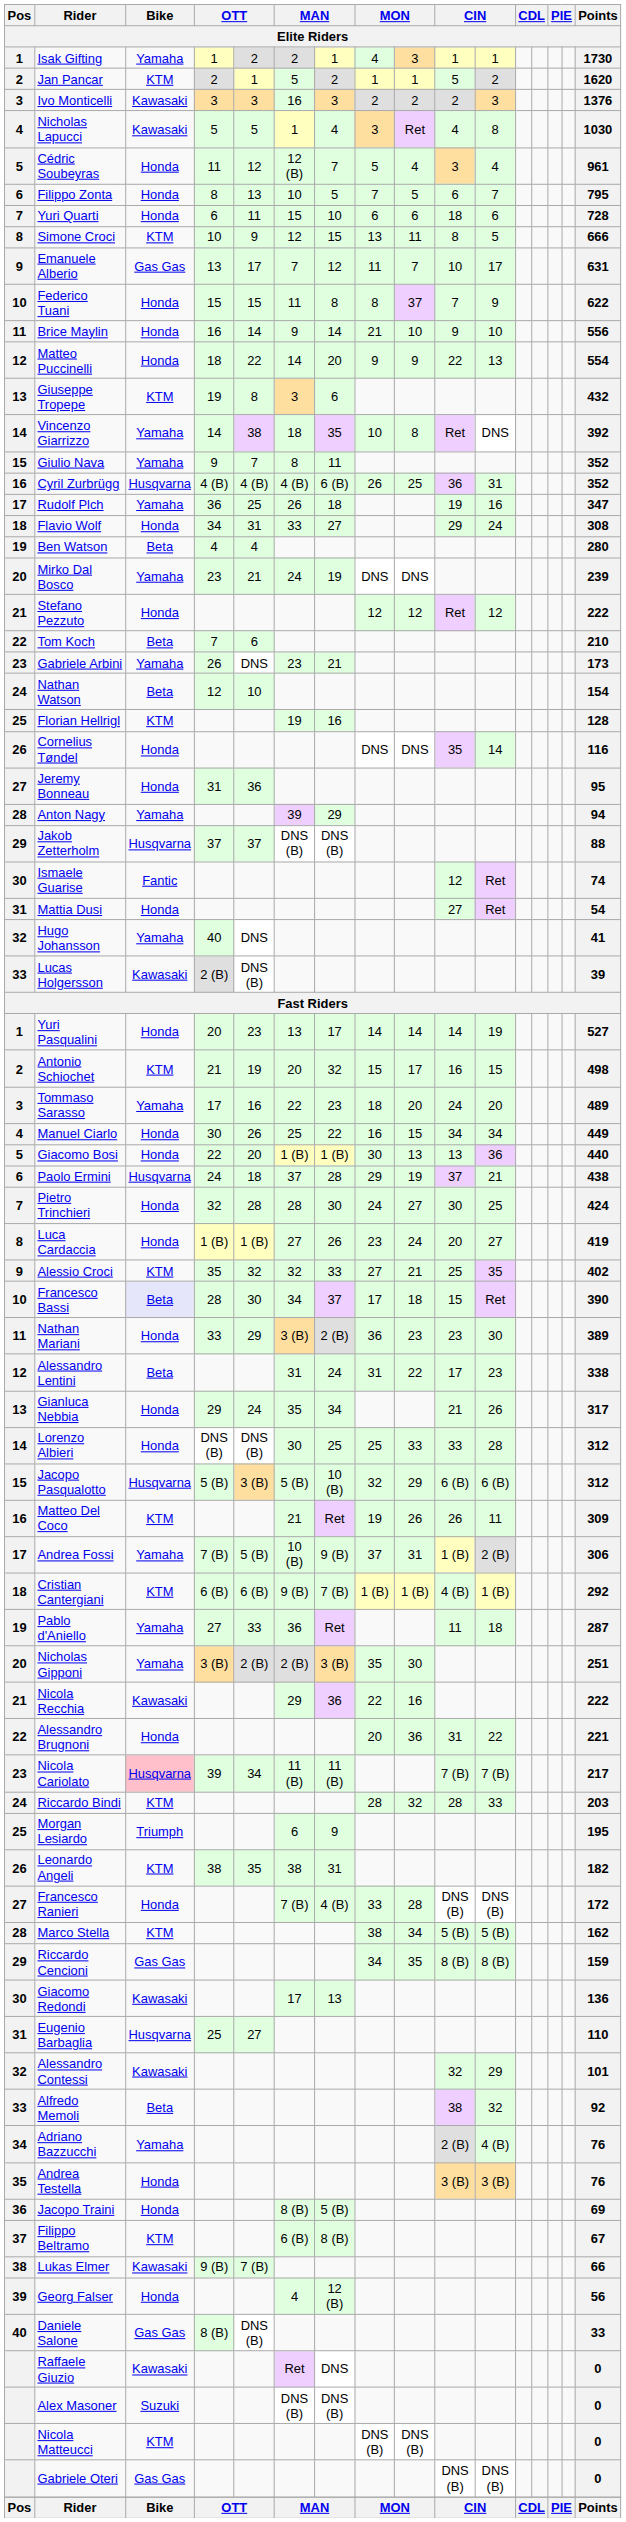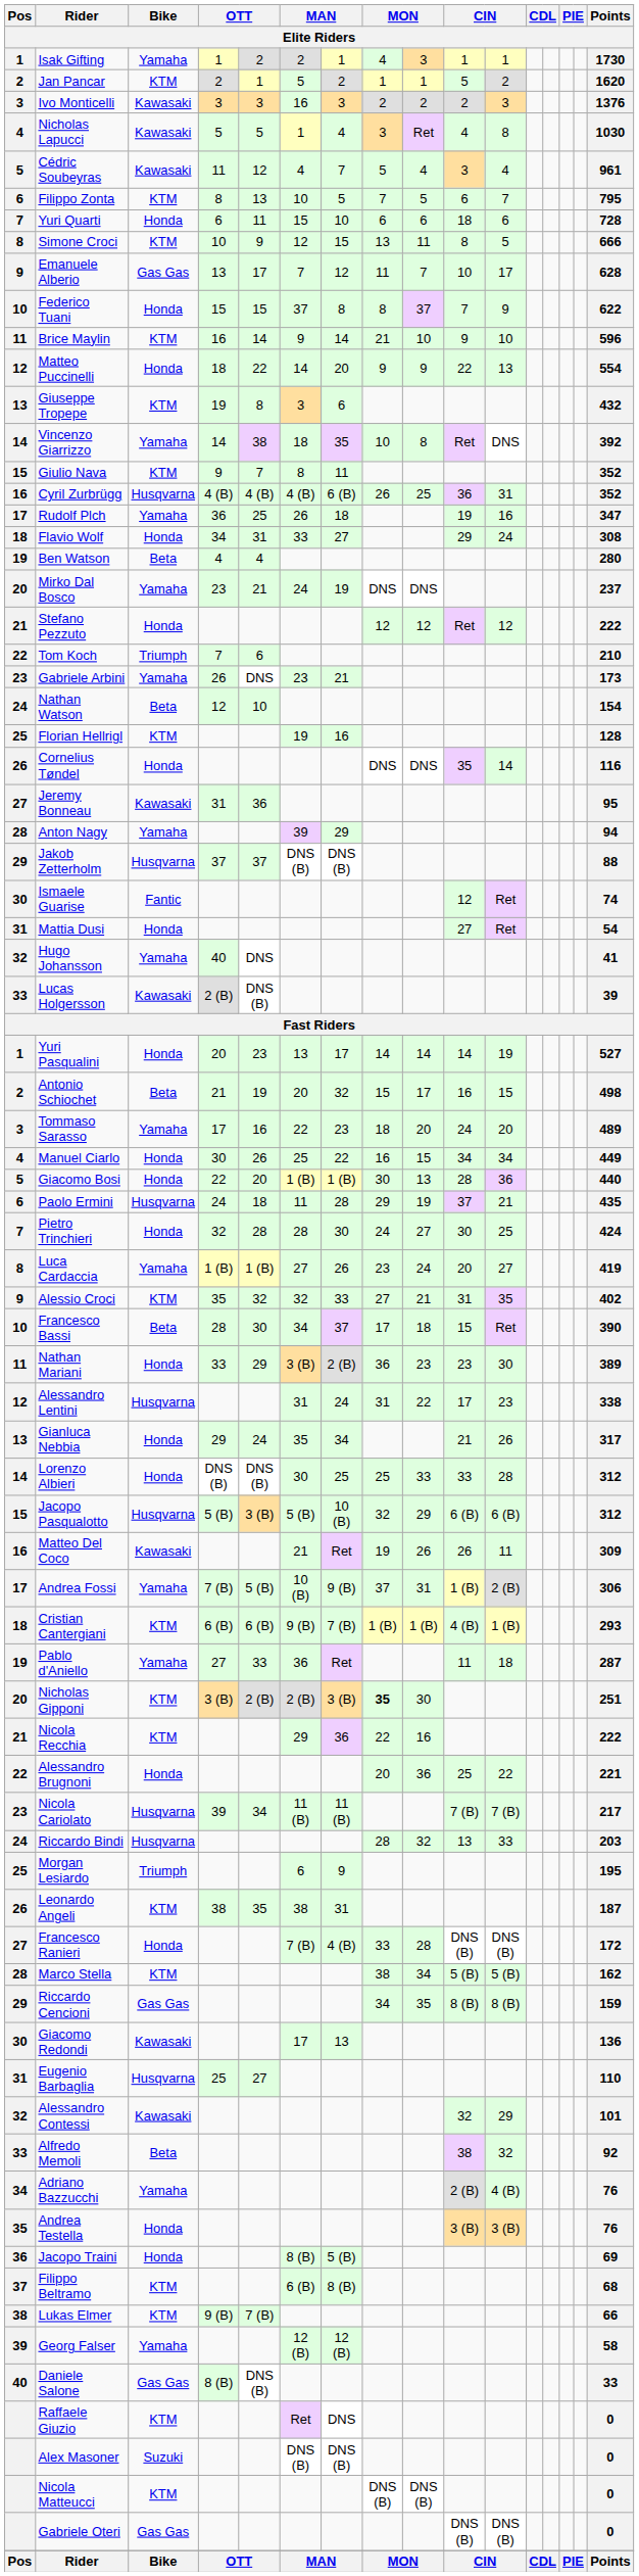Cédric Soubeyras | Bike: Honda -> Kawasaki
Cédric Soubeyras | column 6: 12 (B) -> 4
Filippo Zonta | Bike: Honda -> KTM
Emanuele Alberio | Points: 631 -> 628
Federico Tuani | column 6: 11 -> 37
Brice Maylin | Bike: Honda -> KTM
Brice Maylin | Points: 556 -> 596
Giulio Nava | Bike: Yamaha -> KTM
Mirko Dal Bosco | Points: 239 -> 237
Tom Koch | Bike: Beta -> Triumph
Jeremy Bonneau | Bike: Honda -> Kawasaki
Antonio Schiochet | Bike: KTM -> Beta
Giacomo Bosi | column 10: 13 -> 28
Paolo Ermini | column 6: 37 -> 11
Paolo Ermini | Points: 438 -> 435
Luca Cardaccia | Bike: Honda -> Yamaha
Alessio Croci | column 10: 25 -> 31
Francesco Bassi | Bike: lavender background -> no background
Alessandro Lentini | Bike: Beta -> Husqvarna
Matteo Del Coco | Bike: KTM -> Kawasaki
Cristian Cantergiani | Points: 292 -> 293
Nicholas Gipponi | Bike: Yamaha -> KTM
Nicholas Gipponi | column 8: normal -> bold
Nicola Recchia | Bike: Kawasaki -> KTM
Alessandro Brugnoni | column 10: 31 -> 25
Nicola Cariolato | Bike: pink background -> no background
Riccardo Bindi | Bike: KTM -> Husqvarna
Riccardo Bindi | column 10: 28 -> 13
Leonardo Angeli | Points: 182 -> 187
Filippo Beltramo | Points: 67 -> 68
Lukas Elmer | Bike: Kawasaki -> KTM
Georg Falser | Bike: Honda -> Yamaha
Georg Falser | column 6: 4 -> 12 (B)
Georg Falser | Points: 56 -> 58
Raffaele Giuzio | Bike: Kawasaki -> KTM
